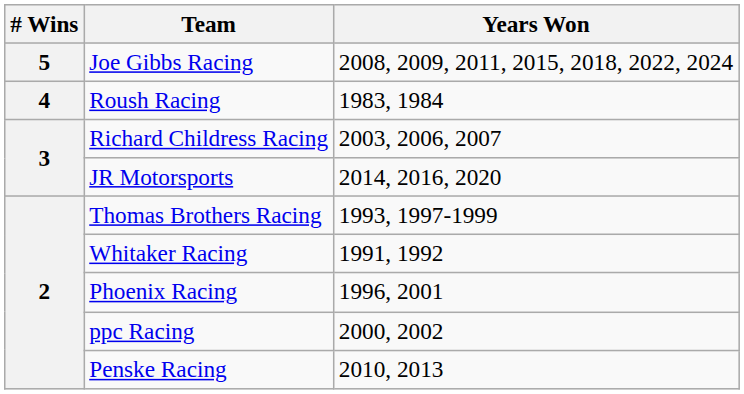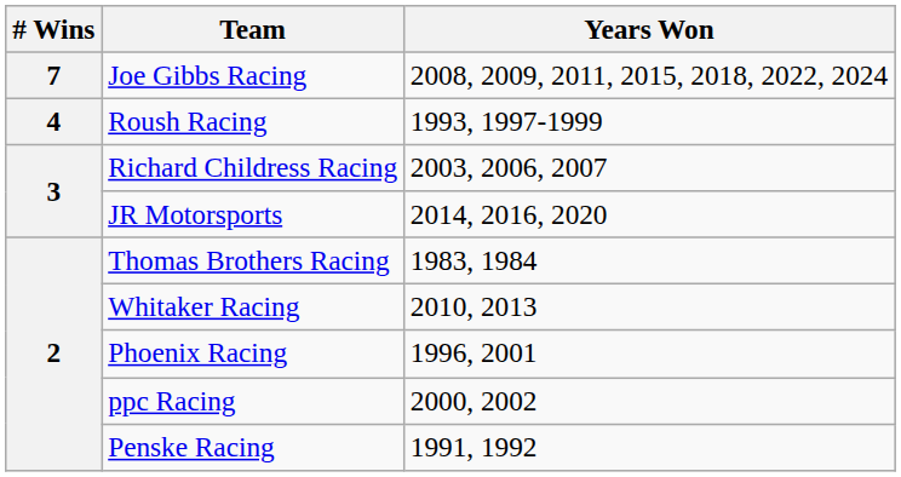Joe Gibbs Racing | # Wins: 5 -> 7
Roush Racing | Years Won: 1983, 1984 -> 1993, 1997-1999
Thomas Brothers Racing | Years Won: 1993, 1997-1999 -> 1983, 1984
Whitaker Racing | Years Won: 1991, 1992 -> 2010, 2013
Penske Racing | Years Won: 2010, 2013 -> 1991, 1992
